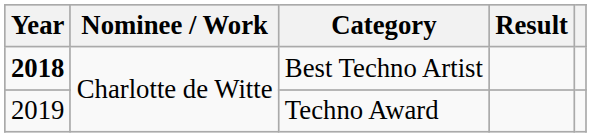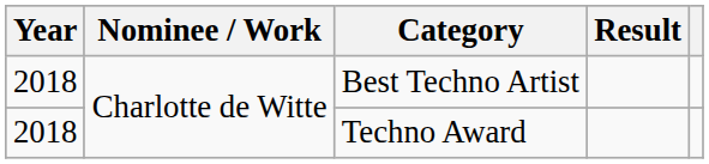Best Techno Artist | Year: bold -> normal
Techno Award | Year: 2019 -> 2018
